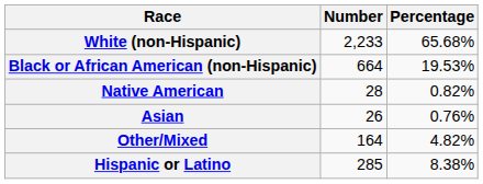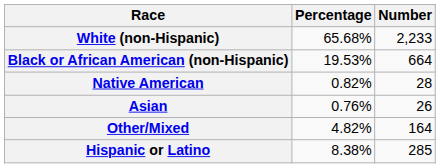columns swapped: Number <-> Percentage
